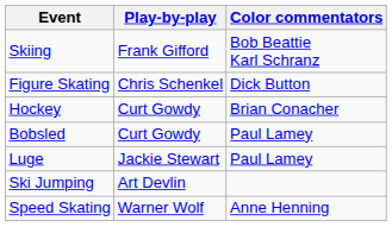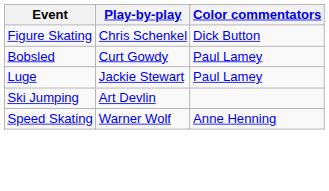- row: Skiing | Frank Gifford | Bob Beattie Karl Schranz
- row: Hockey | Curt Gowdy | Brian Conacher
